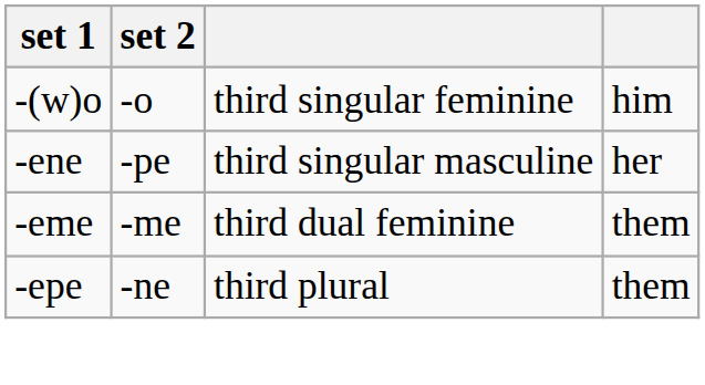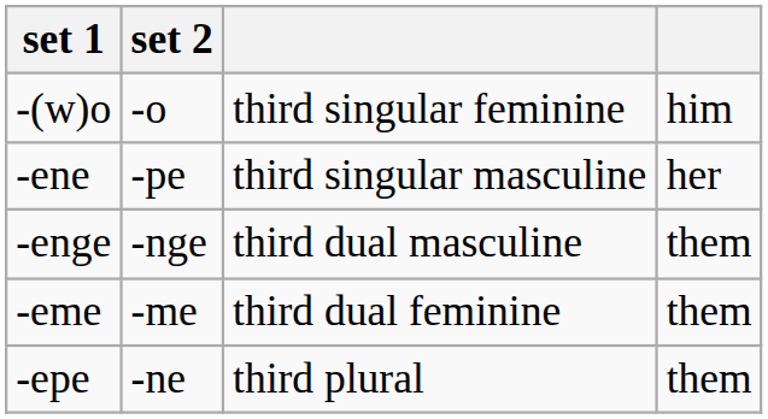+ row: -enge | -nge | third dual masculine | them
